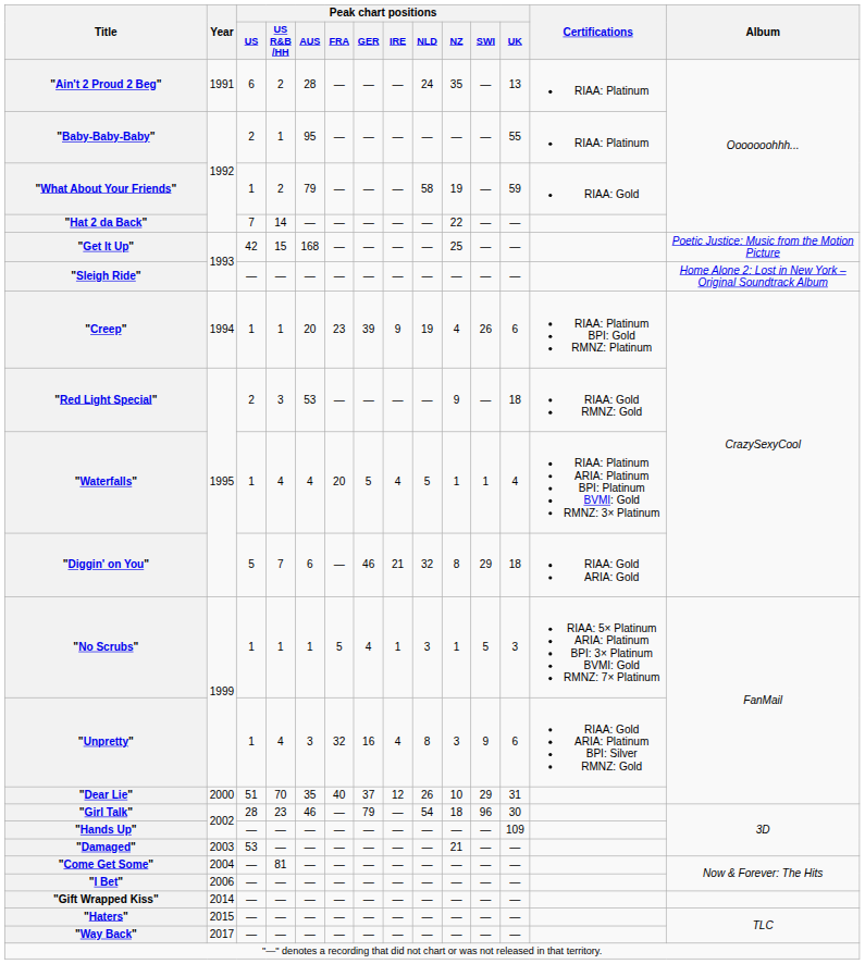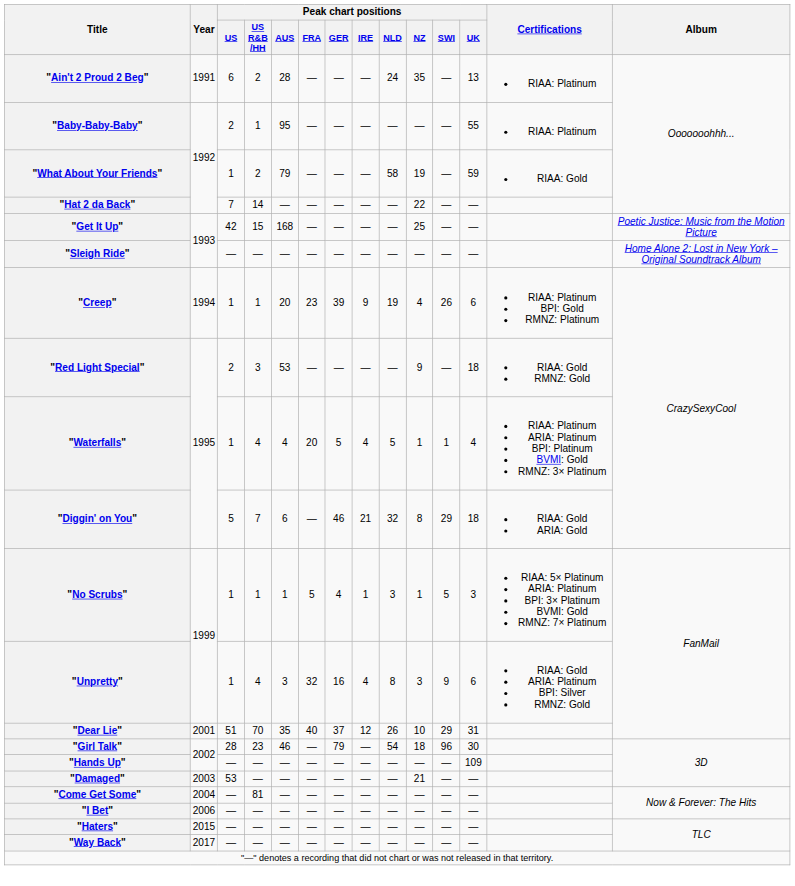"Dear Lie" | Year: 2000 -> 2001
- row: "Gift Wrapped Kiss" | 2014 | — | — | — | — | — | — | — | — | — | —
